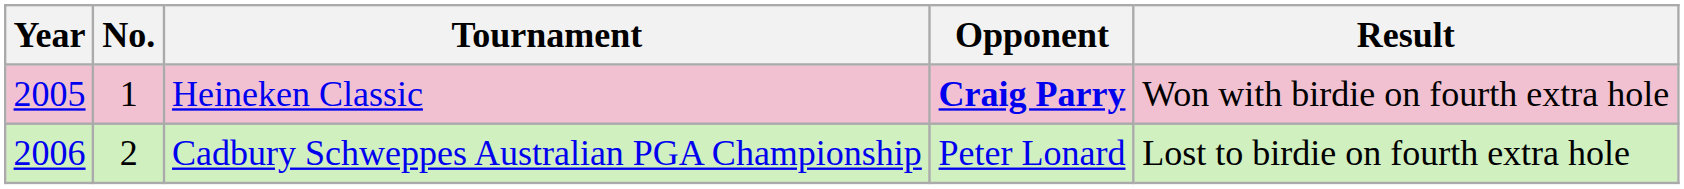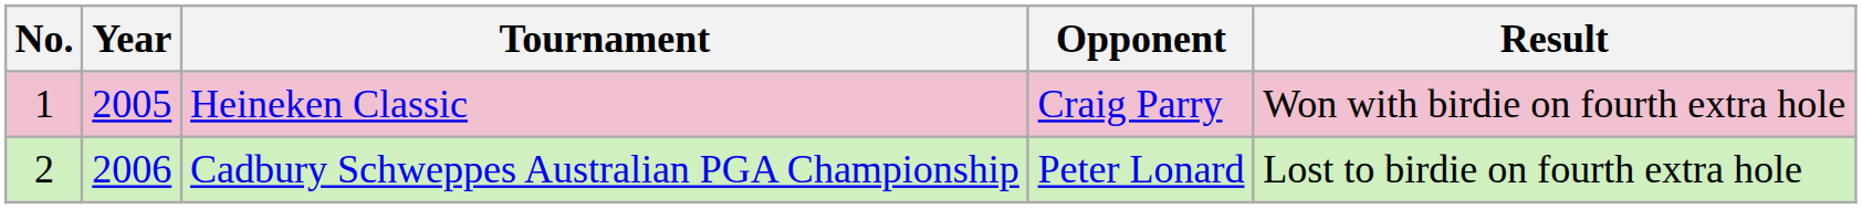columns swapped: No. <-> Year
Heineken Classic | Opponent: bold -> normal
